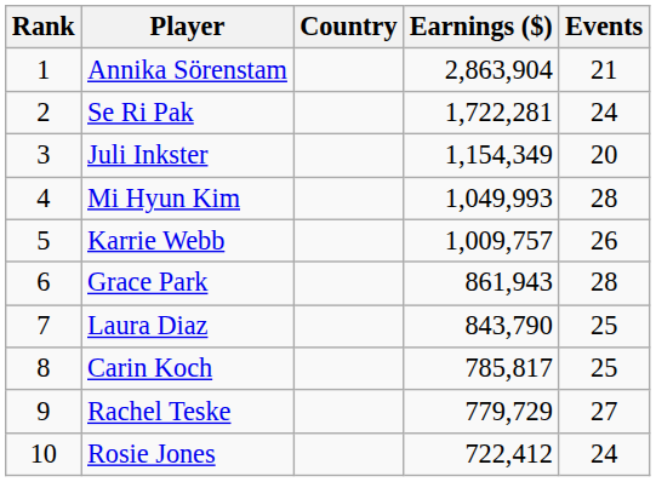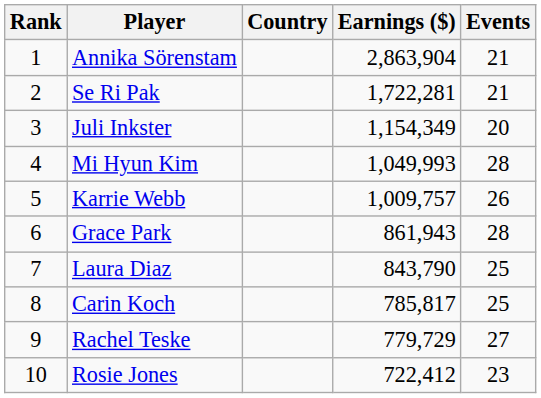Se Ri Pak | Events: 24 -> 21
Rosie Jones | Events: 24 -> 23
